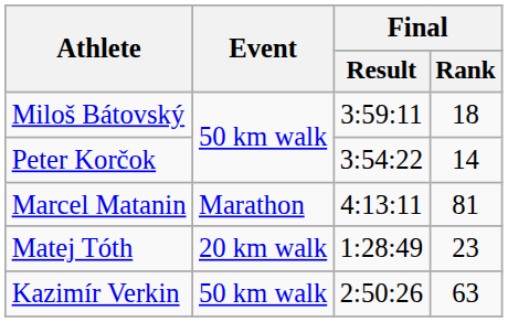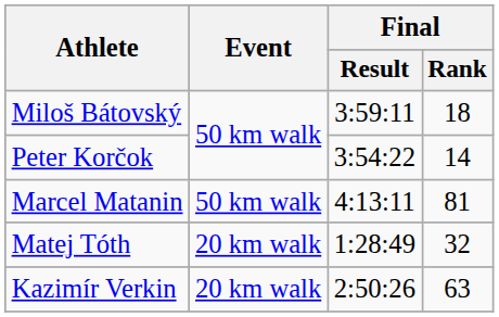Marcel Matanin | Event: Marathon -> 50 km walk
Matej Tóth | Final / Rank: 23 -> 32
Kazimír Verkin | Event: 50 km walk -> 20 km walk
